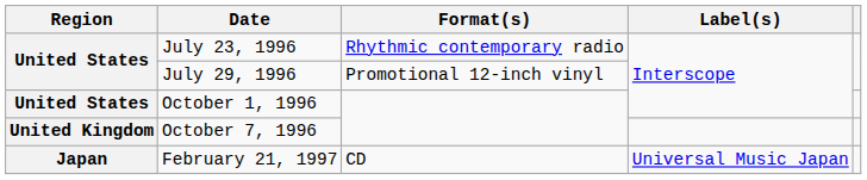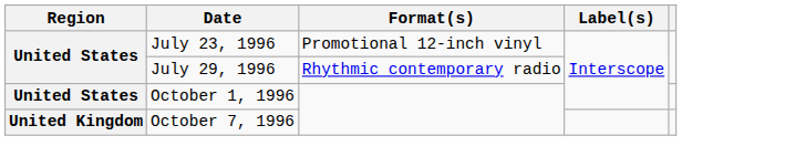July 23, 1996 | Format(s): Rhythmic contemporary radio -> Promotional 12-inch vinyl
July 29, 1996 | Format(s): Promotional 12-inch vinyl -> Rhythmic contemporary radio
- row: Japan | February 21, 1997 | CD | Universal Music Japan
